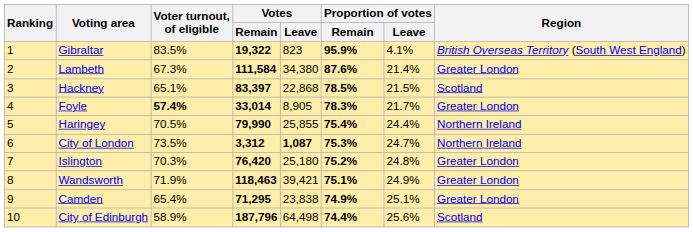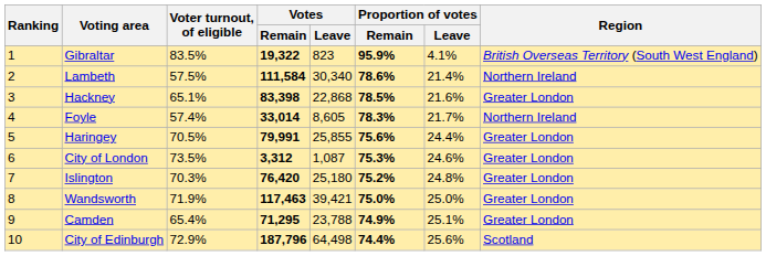Lambeth | Voter turnout, of eligible: 67.3% -> 57.5%
Lambeth | Votes / Leave: 34,380 -> 30,340
Lambeth | Proportion of votes / Remain: 87.6% -> 78.6%
Lambeth | Region: Greater London -> Northern Ireland
Hackney | Votes / Remain: 83,397 -> 83,398
Hackney | Proportion of votes / Leave: 21.5% -> 21.6%
Hackney | Region: Scotland -> Greater London
Foyle | Voter turnout, of eligible: bold -> normal
Foyle | Votes / Leave: 8,905 -> 8,605
Foyle | Region: Greater London -> Northern Ireland
Haringey | Votes / Remain: 79,990 -> 79,991
Haringey | Proportion of votes / Remain: 75.4% -> 75.6%
Haringey | Region: Northern Ireland -> Greater London
City of London | Votes / Leave: bold -> normal
City of London | Proportion of votes / Leave: 24.7% -> 24.6%
City of London | Region: Northern Ireland -> Greater London
Wandsworth | Votes / Remain: 118,463 -> 117,463
Wandsworth | Proportion of votes / Remain: 75.1% -> 75.0%
Wandsworth | Proportion of votes / Leave: 24.9% -> 25.0%
Camden | Votes / Leave: 23,838 -> 23,788
City of Edinburgh | Voter turnout, of eligible: 58.9% -> 72.9%
